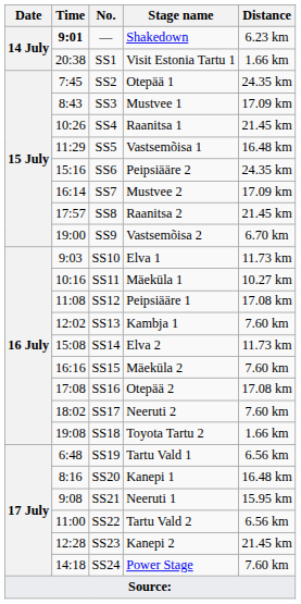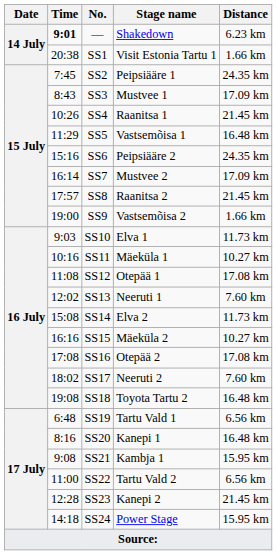SS2 | Stage name: Otepää 1 -> Peipsiääre 1
SS9 | Distance: 6.70 km -> 1.66 km
SS12 | Stage name: Peipsiääre 1 -> Otepää 1
SS13 | Stage name: Kambja 1 -> Neeruti 1
SS15 | Distance: 7.60 km -> 10.27 km
SS18 | Distance: 1.66 km -> 16.48 km
SS21 | Stage name: Neeruti 1 -> Kambja 1
SS24 | Distance: 7.60 km -> 15.95 km
